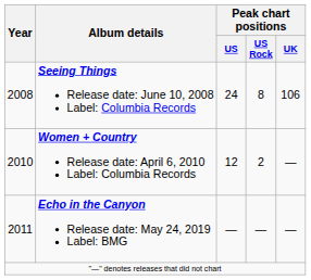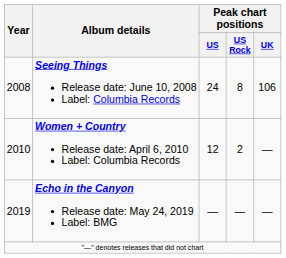Echo in the Canyon Release date: May 24, 2019 Label: BMG | Year: 2011 -> 2019
